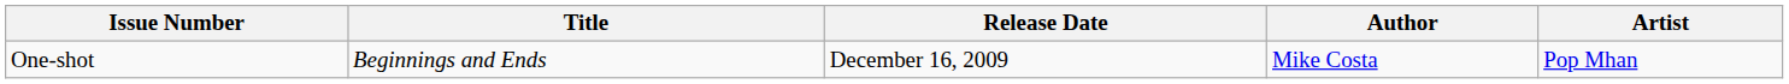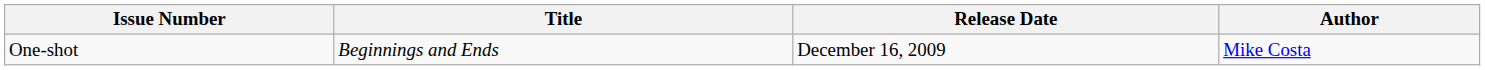- column: Artist | Pop Mhan
